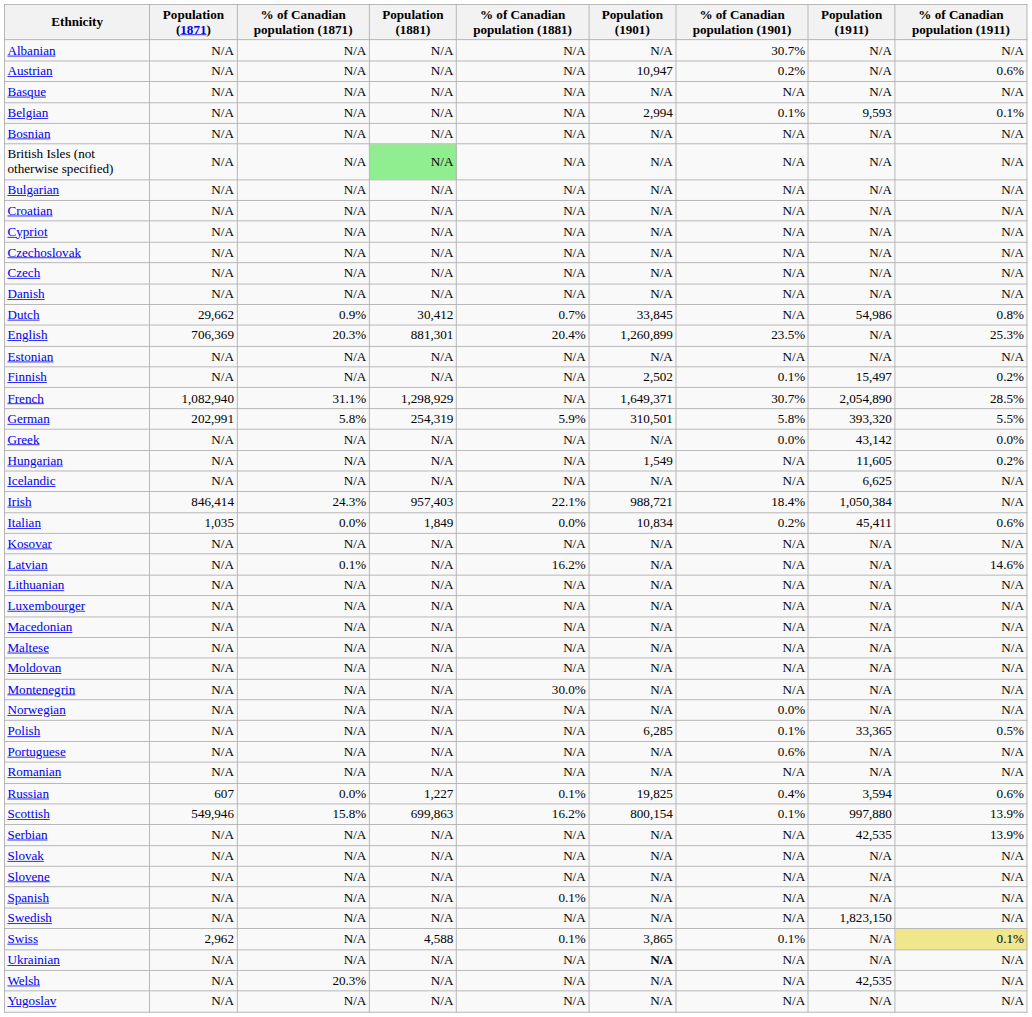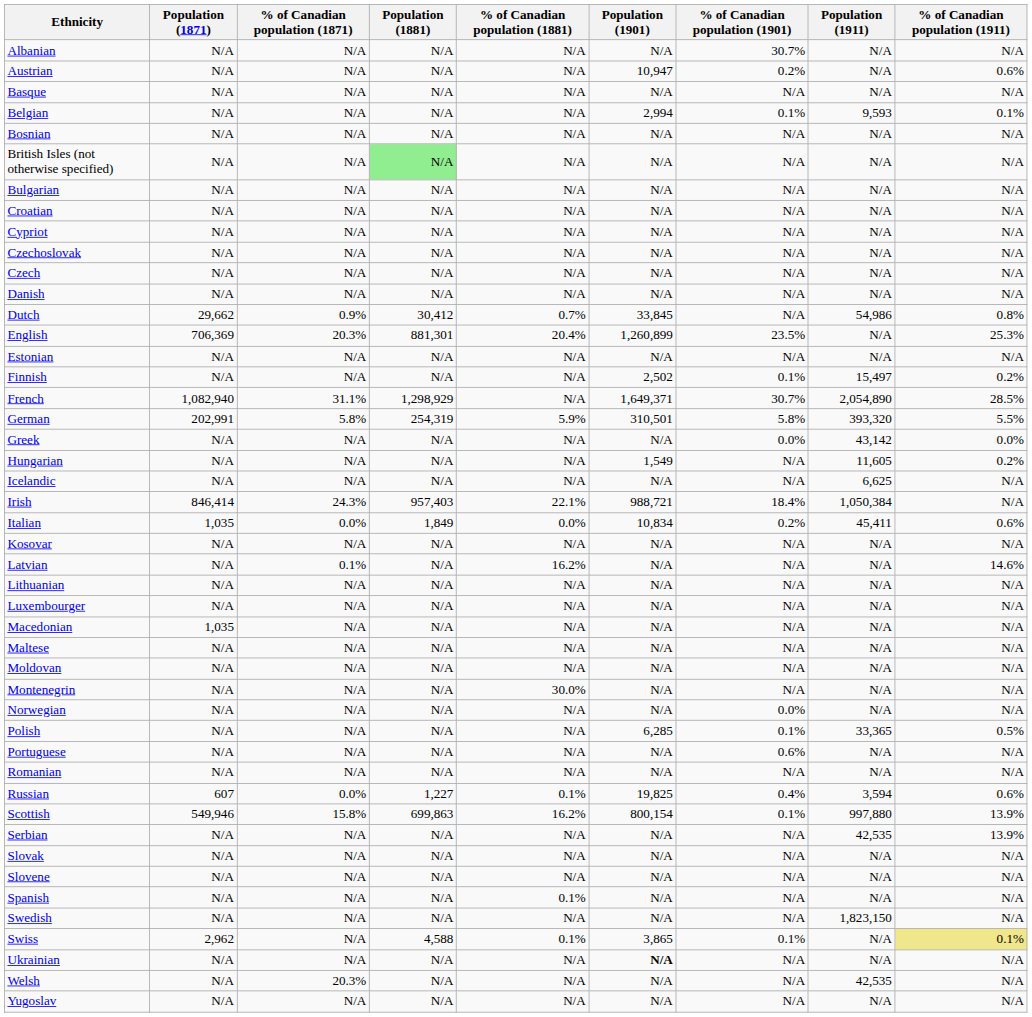Macedonian | Population (1871): N/A -> 1,035
